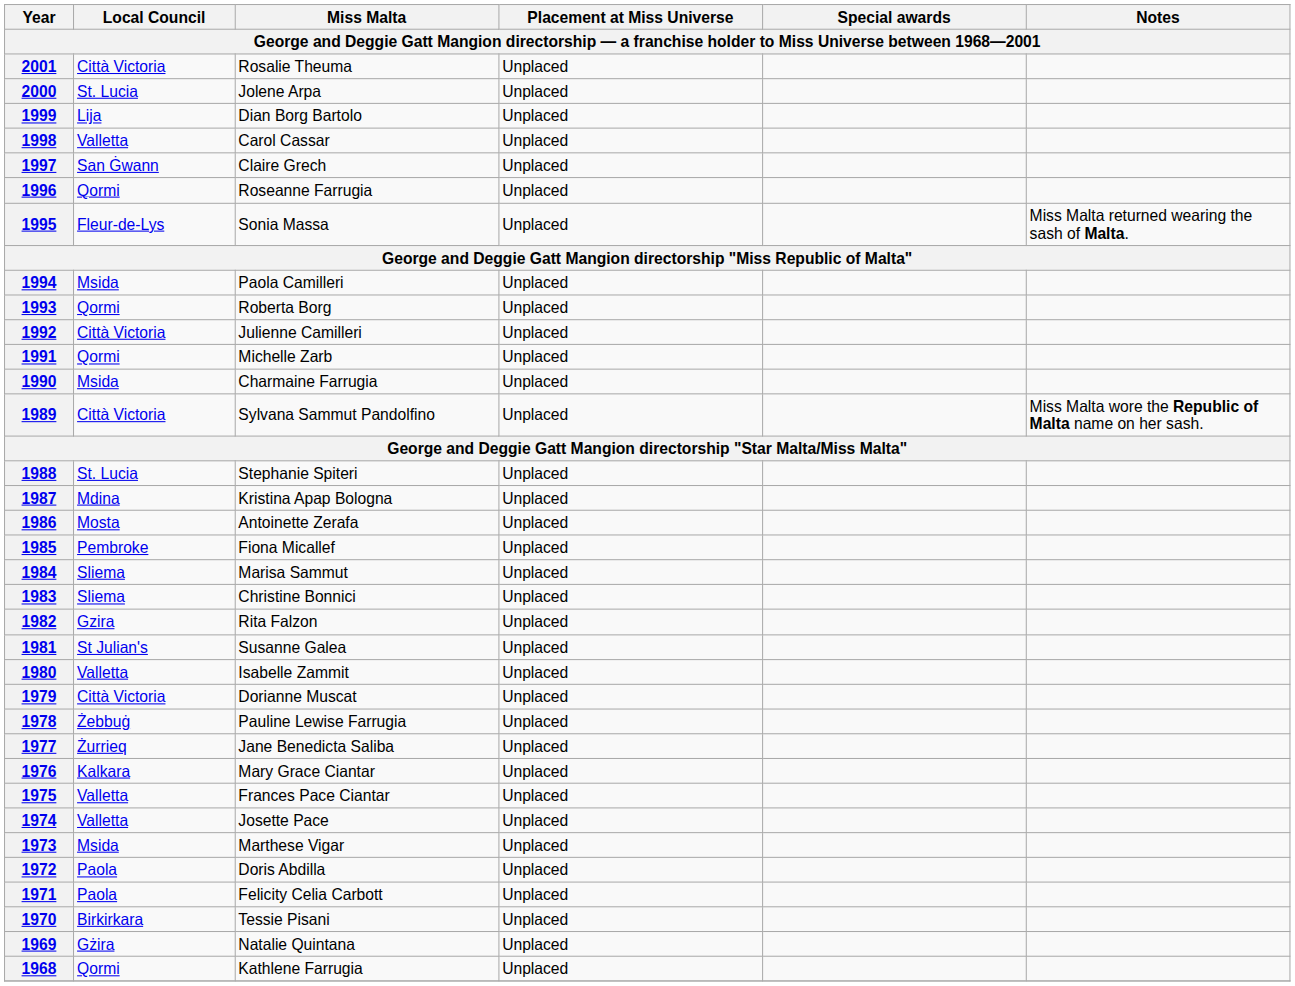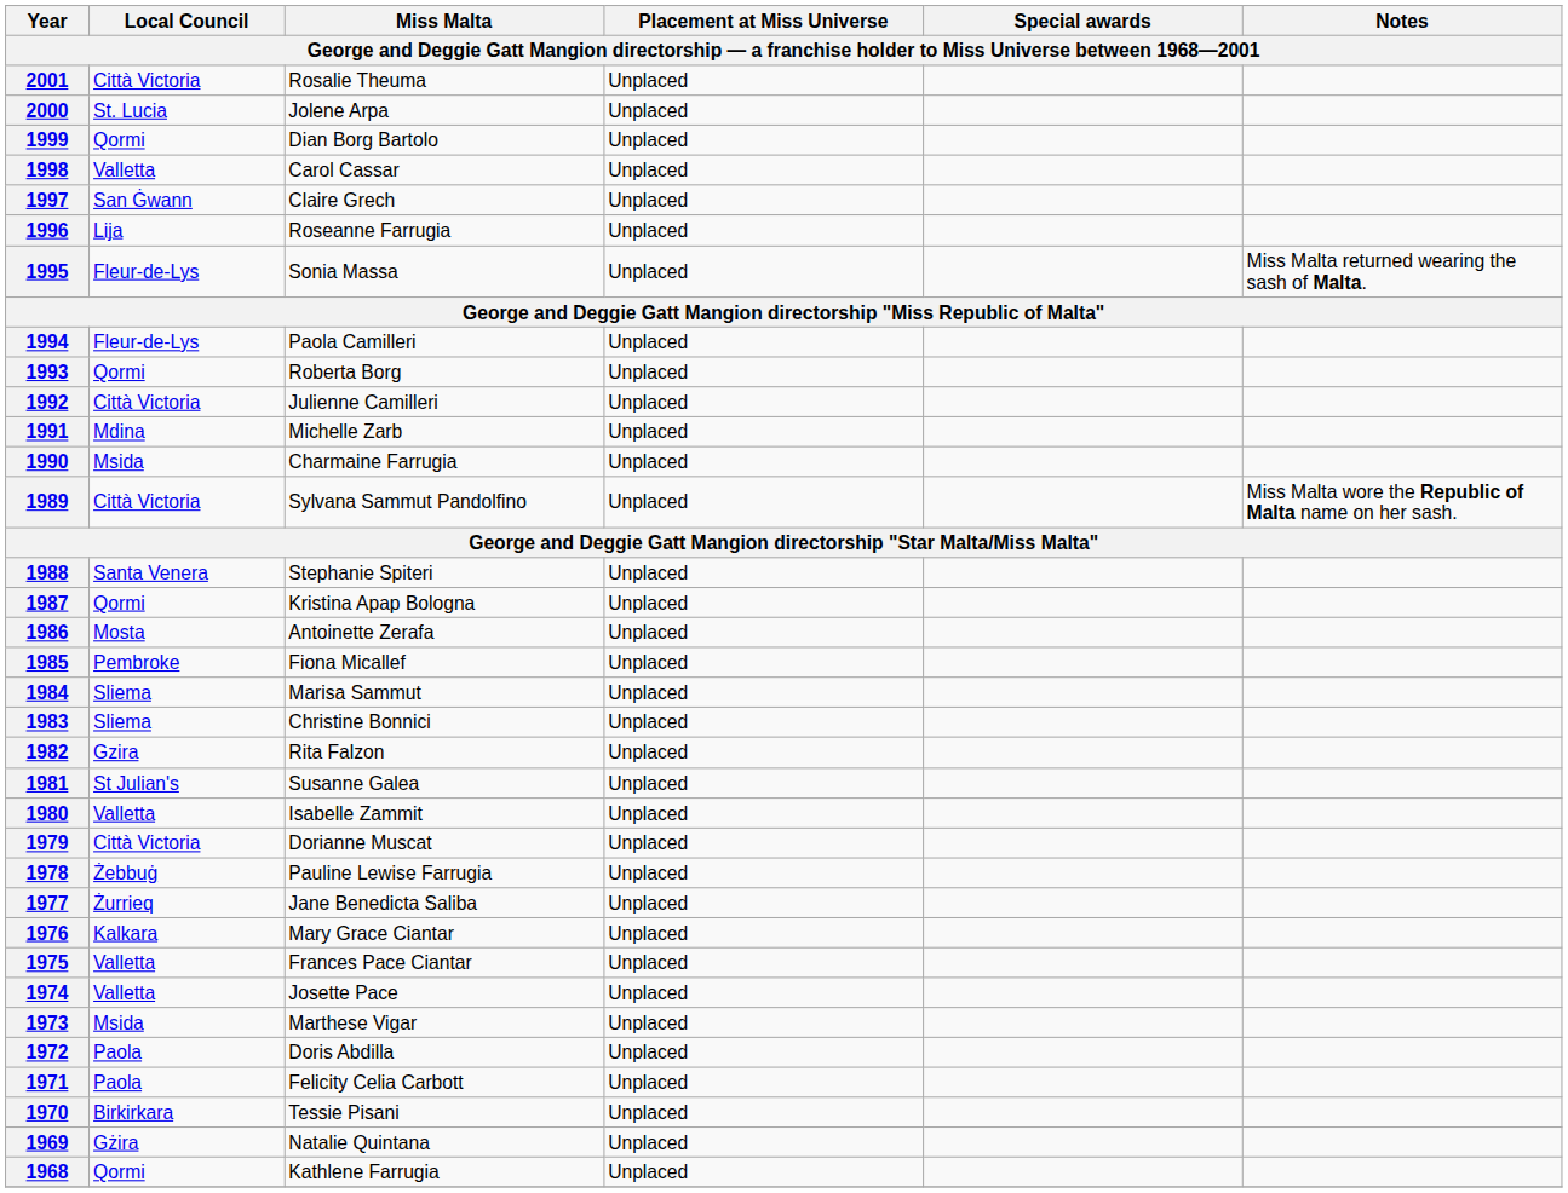1999 | Local Council: Lija -> Qormi
1996 | Local Council: Qormi -> Lija
1994 | Local Council: Msida -> Fleur-de-Lys
1991 | Local Council: Qormi -> Mdina
1988 | Local Council: St. Lucia -> Santa Venera
1987 | Local Council: Mdina -> Qormi
